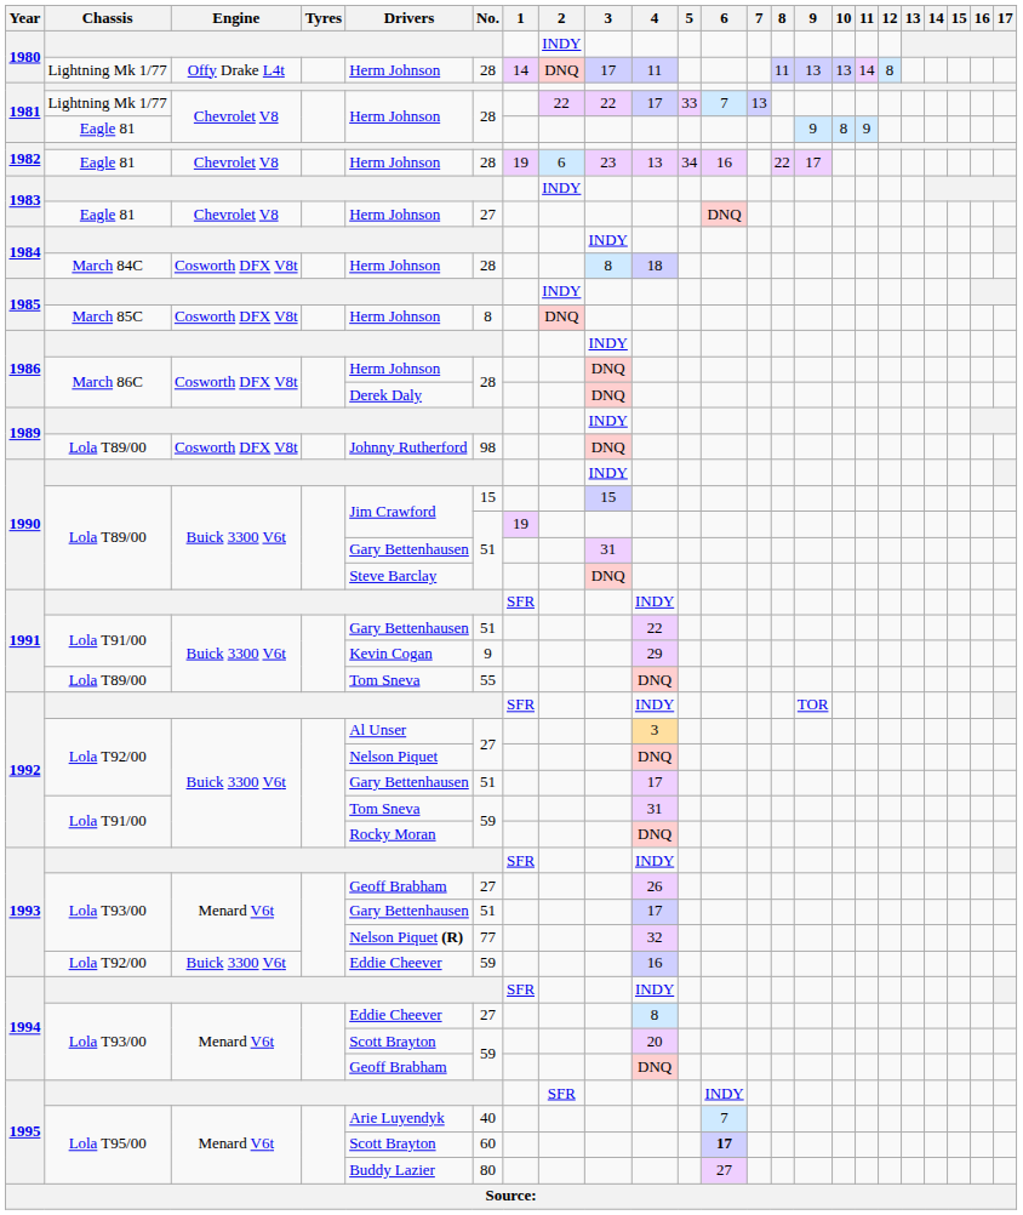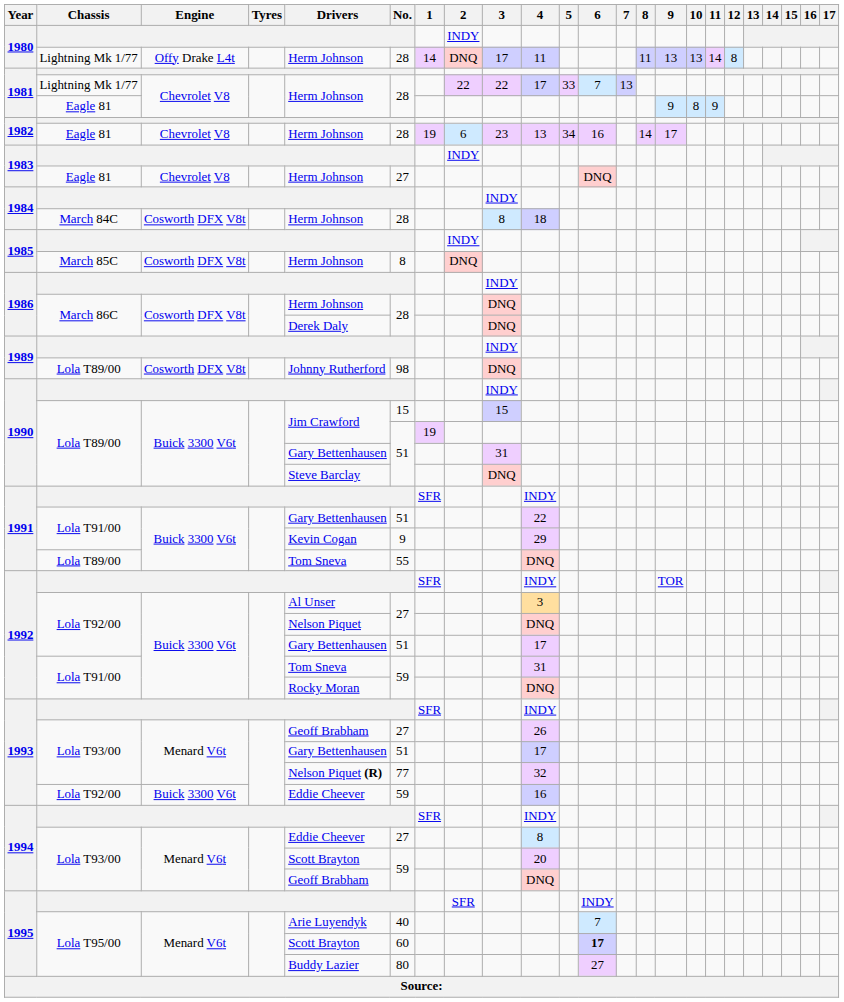1982 / Eagle 81 | 8: 22 -> 14
